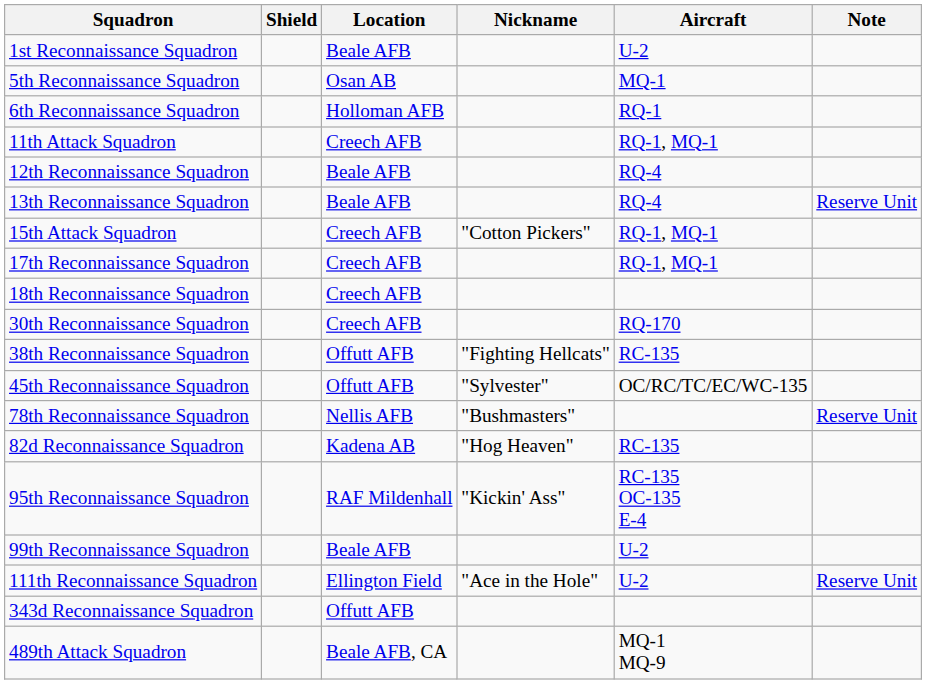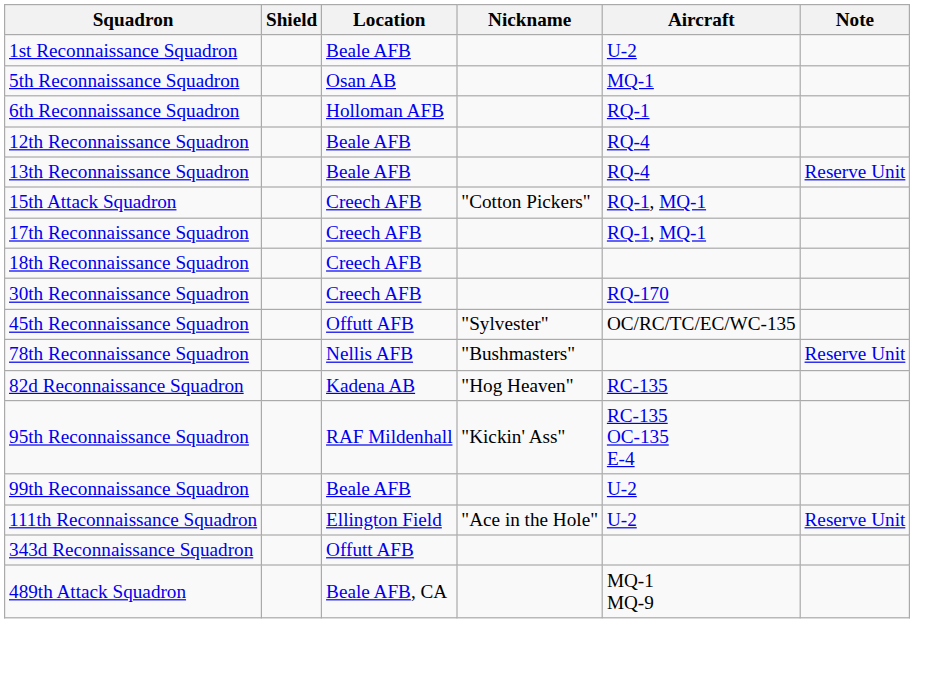- row: 11th Attack Squadron | Creech AFB | RQ-1, MQ-1
- row: 38th Reconnaissance Squadron | Offutt AFB | "Fighting Hellcats" | RC-135
